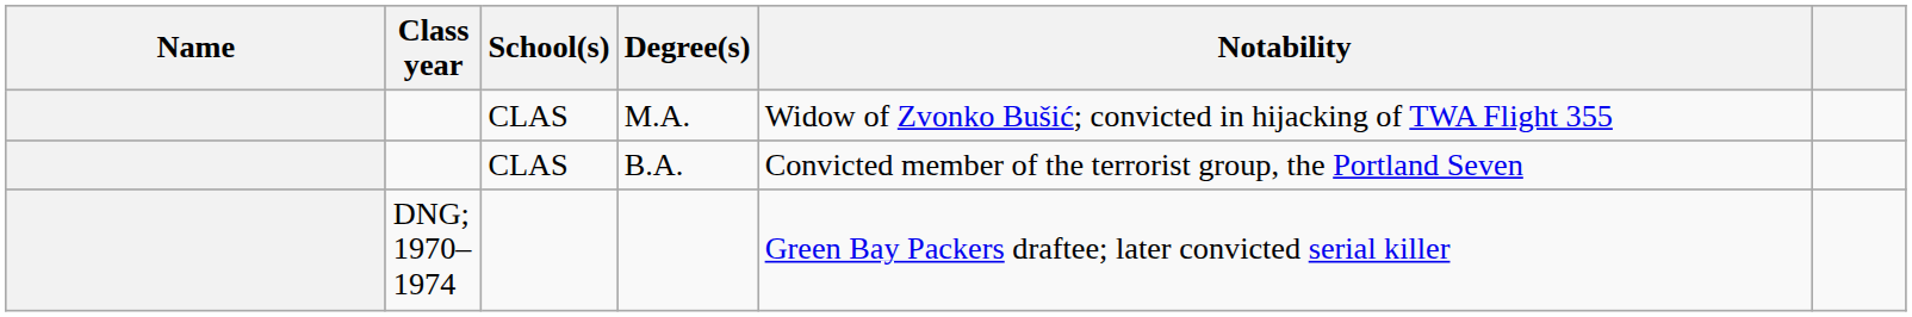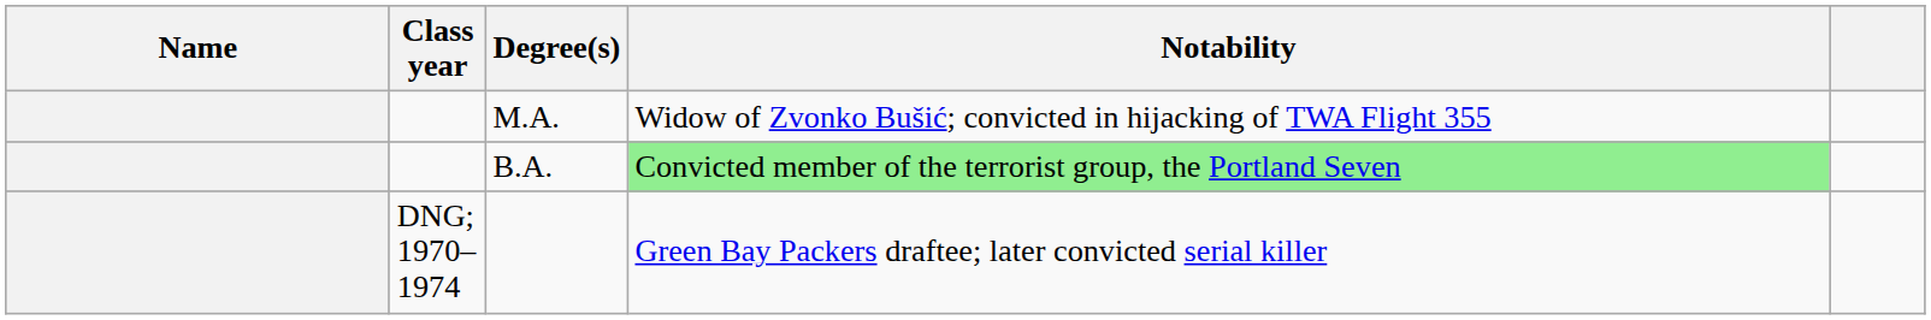- column: School(s) | CLAS | CLAS
B.A. | Notability: no background -> lightgreen background
